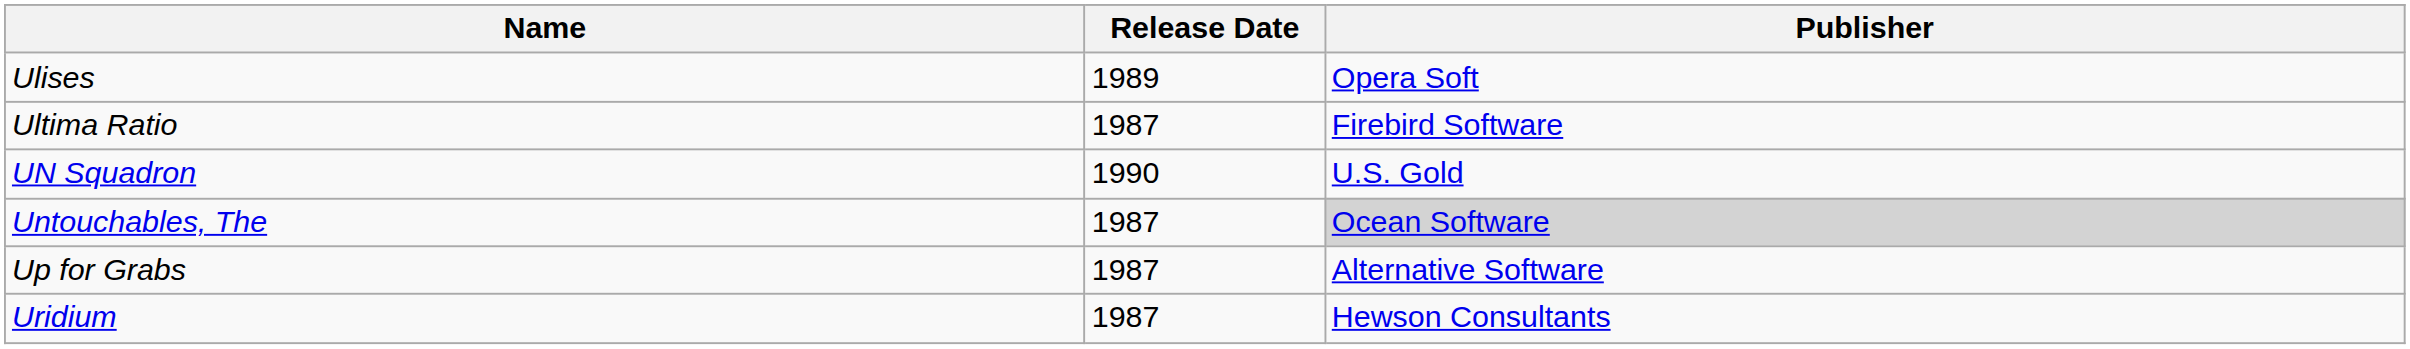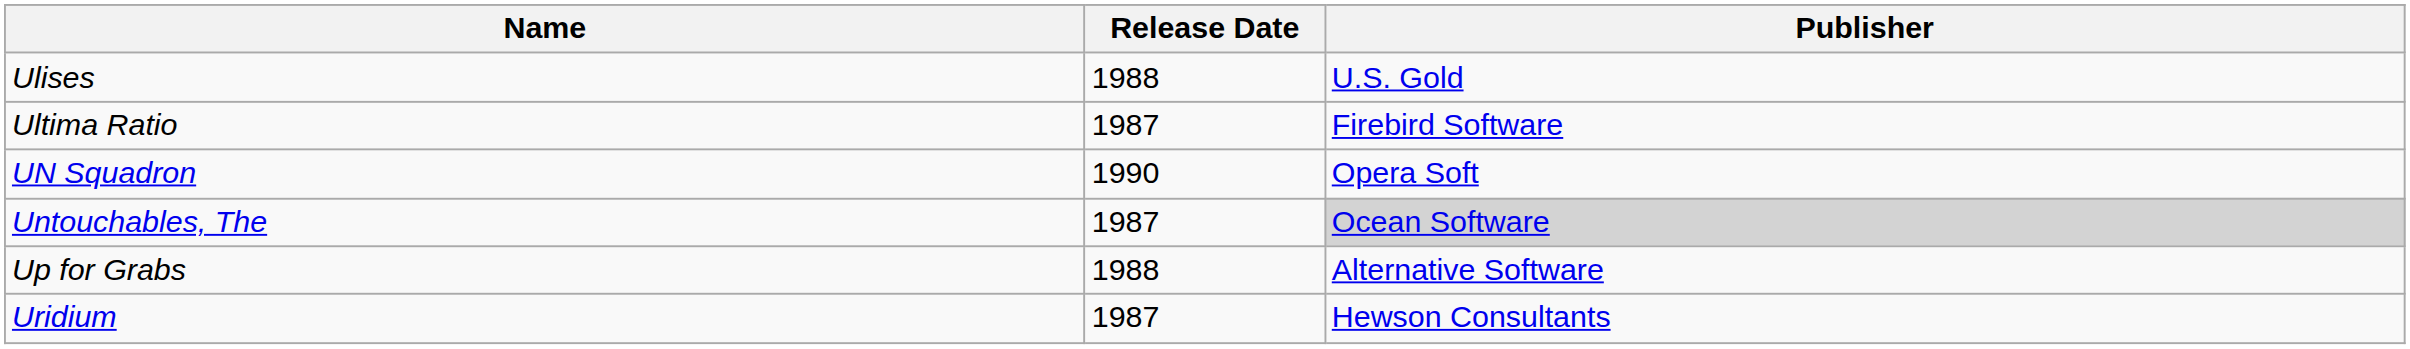Ulises | Release Date: 1989 -> 1988
Ulises | Publisher: Opera Soft -> U.S. Gold
UN Squadron | Publisher: U.S. Gold -> Opera Soft
Up for Grabs | Release Date: 1987 -> 1988
